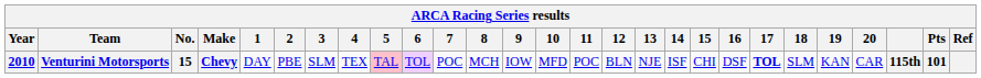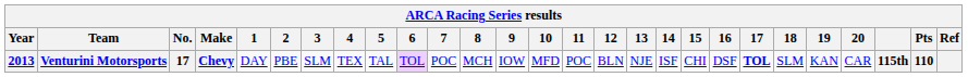Venturini Motorsports | Year: 2010 -> 2013
Venturini Motorsports | No.: 15 -> 17
Venturini Motorsports | 5: pink background -> no background
Venturini Motorsports | Pts: 101 -> 110
